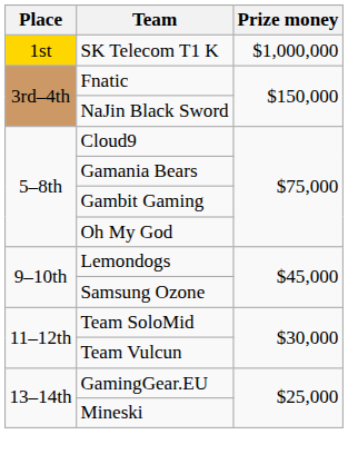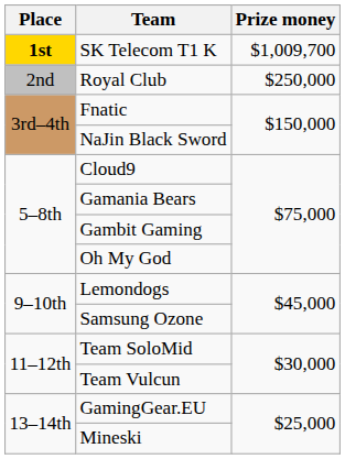SK Telecom T1 K | Place: normal -> bold
SK Telecom T1 K | Prize money: $1,000,000 -> $1,009,700
+ row: 2nd | Royal Club | $250,000
